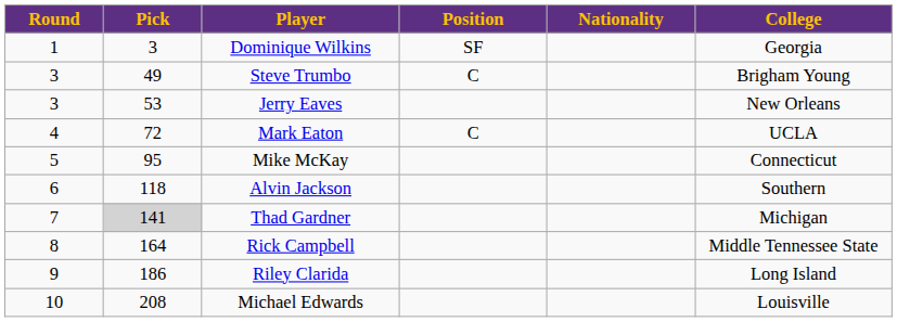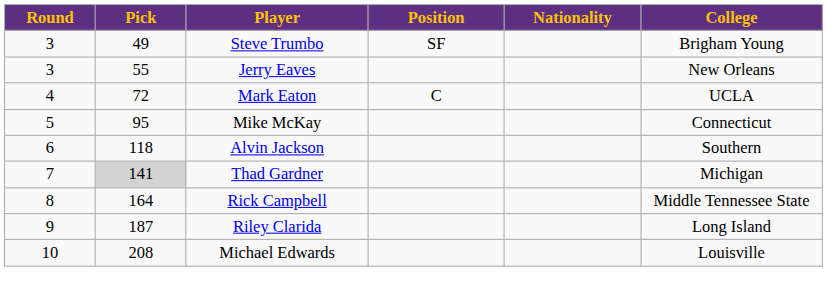- row: 1 | 3 | Dominique Wilkins | SF | Georgia
Steve Trumbo | Position: C -> SF
Jerry Eaves | Pick: 53 -> 55
Riley Clarida | Pick: 186 -> 187
